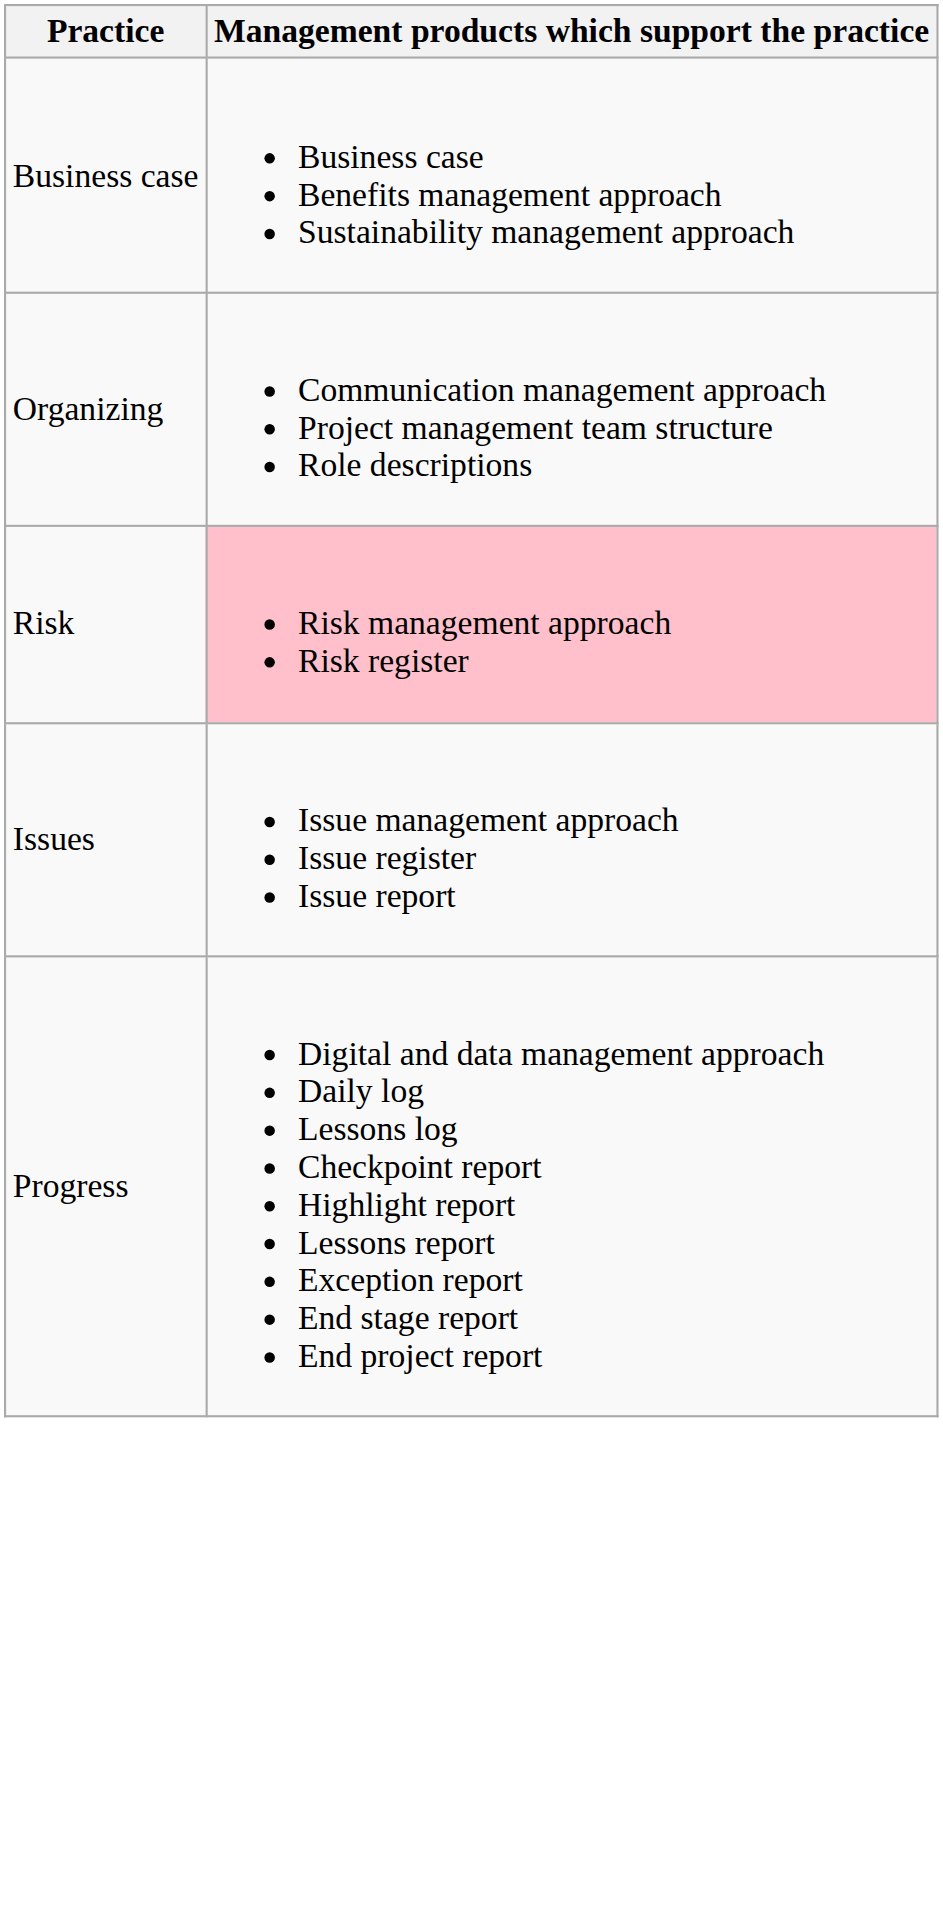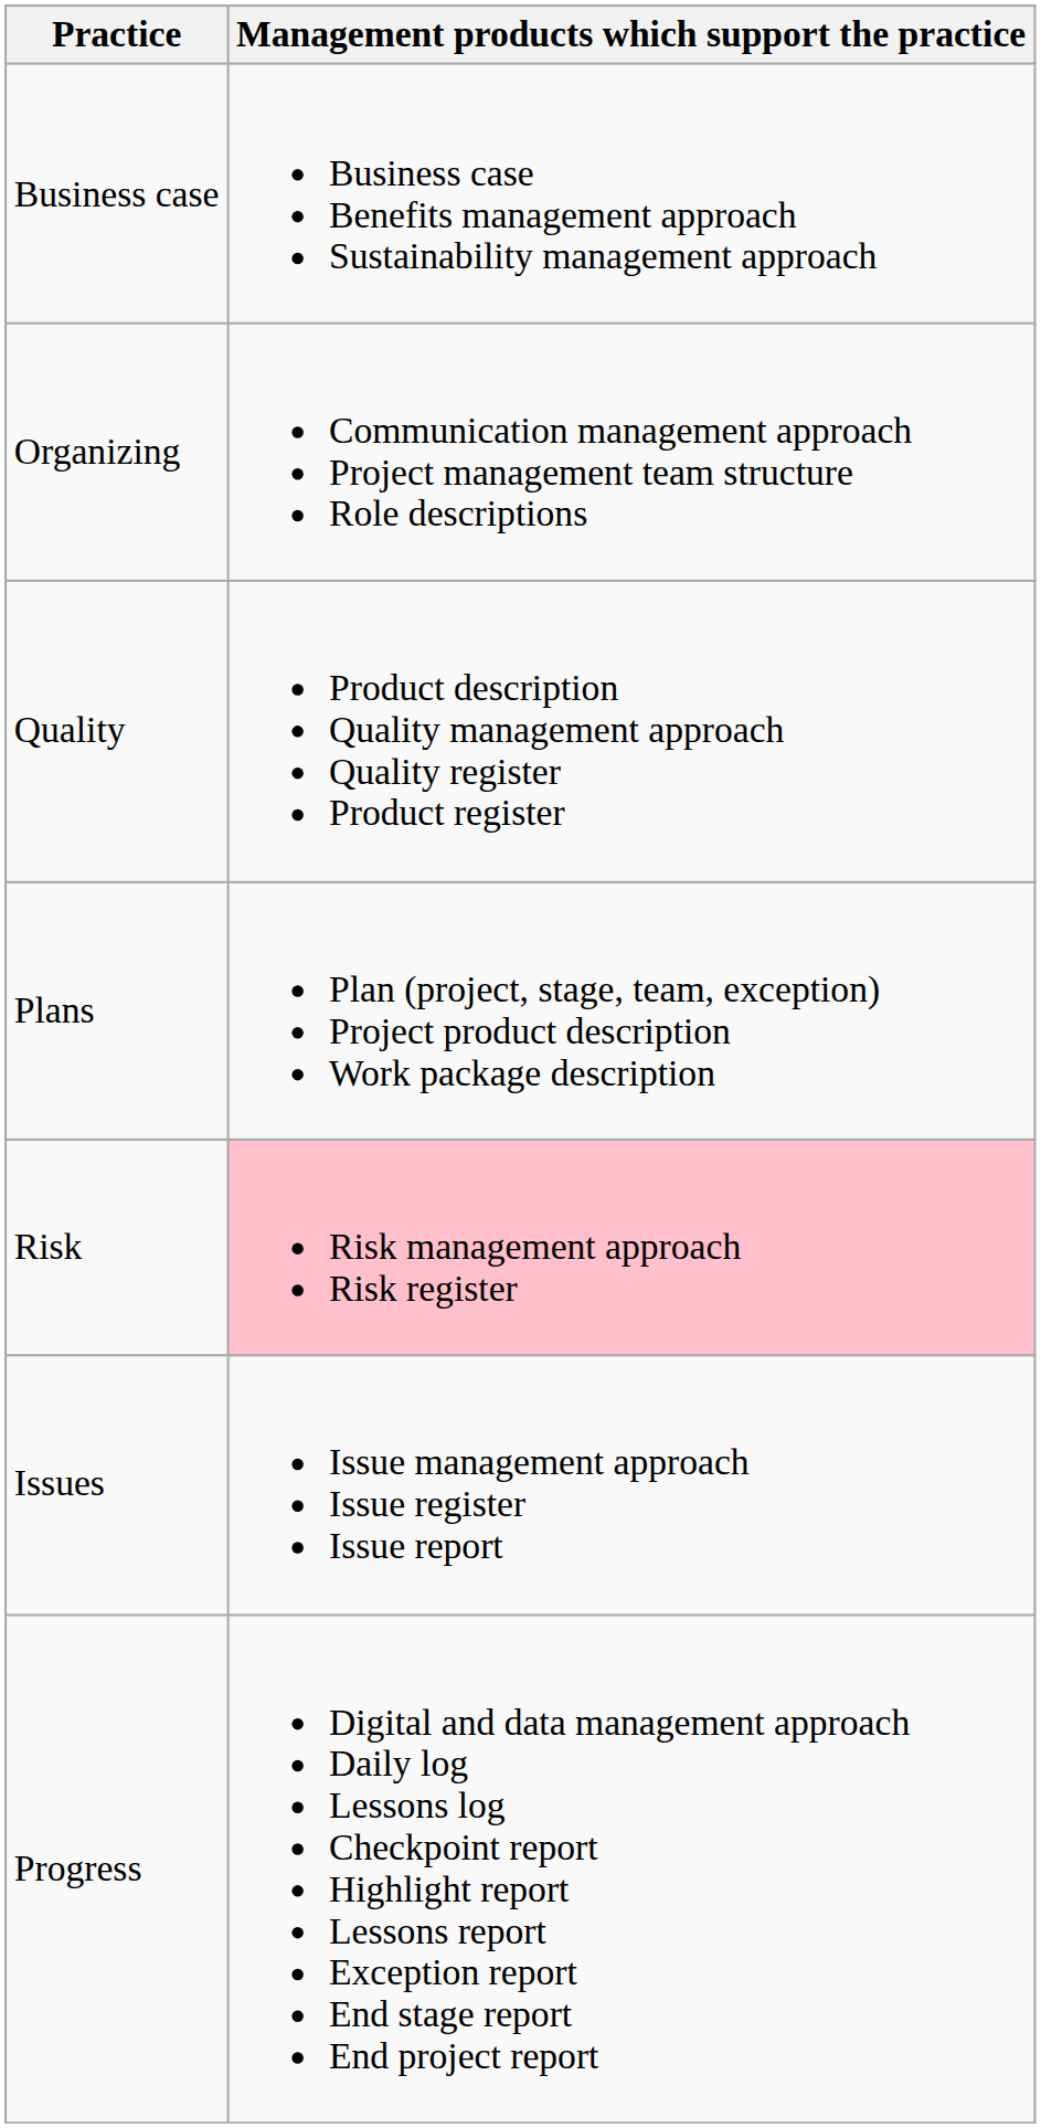+ row: Quality | Product description Quality management approach Quality register Product register
+ row: Plans | Plan (project, stage, team, exception) Project product description Work package description
